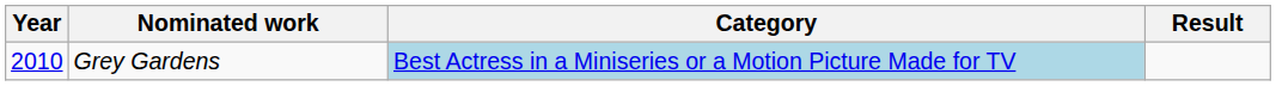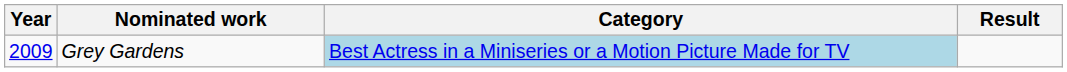Grey Gardens | Year: 2010 -> 2009
